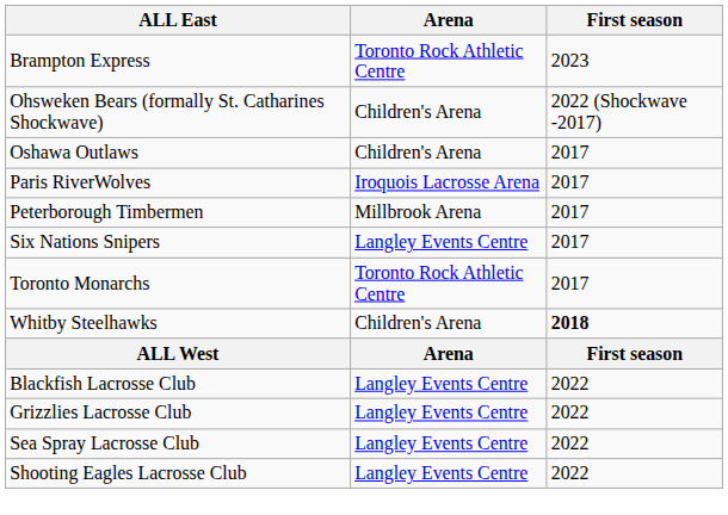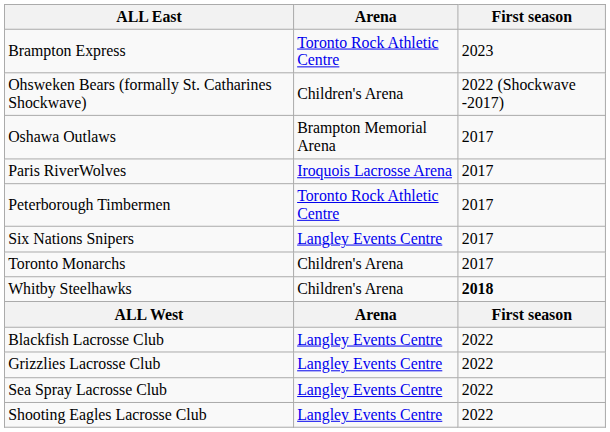Oshawa Outlaws | Arena: Children's Arena -> Brampton Memorial Arena
Peterborough Timbermen | Arena: Millbrook Arena -> Toronto Rock Athletic Centre
Toronto Monarchs | Arena: Toronto Rock Athletic Centre -> Children's Arena
